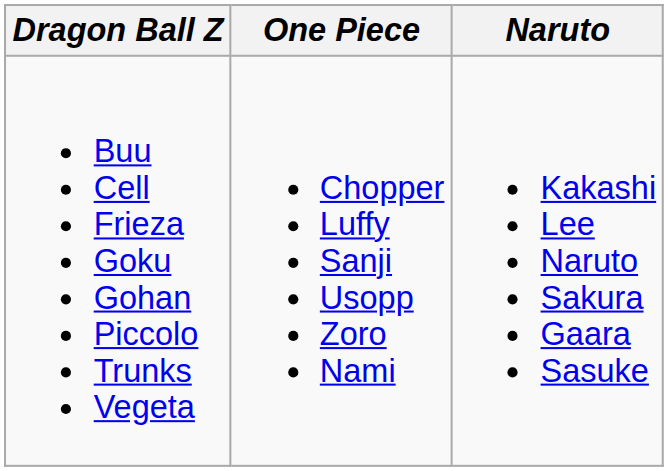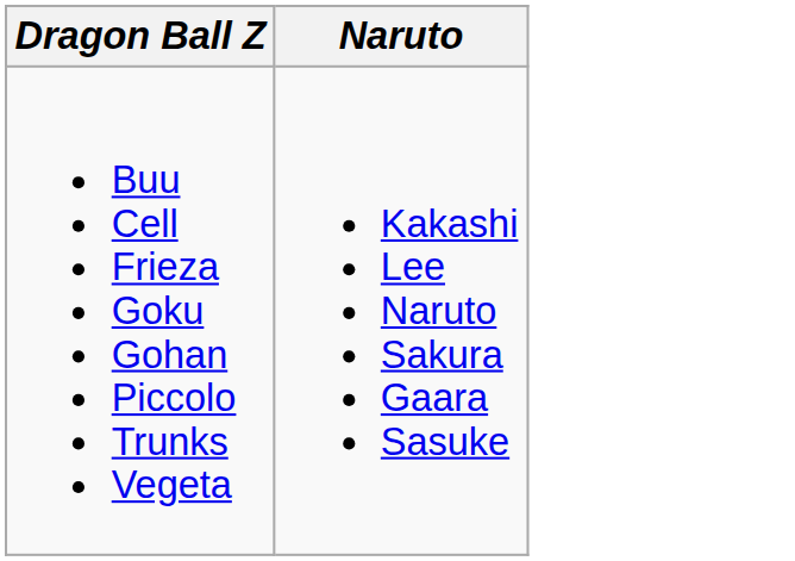- column: One Piece | Chopper Luffy Sanji Usopp Zoro Nami
